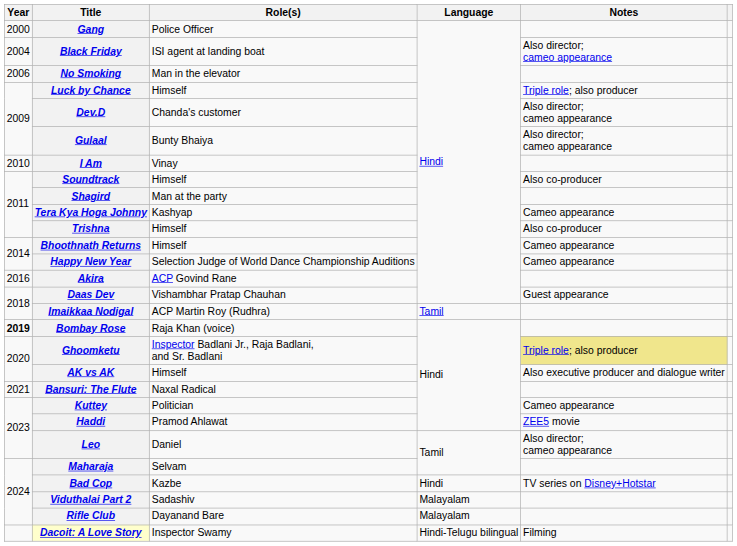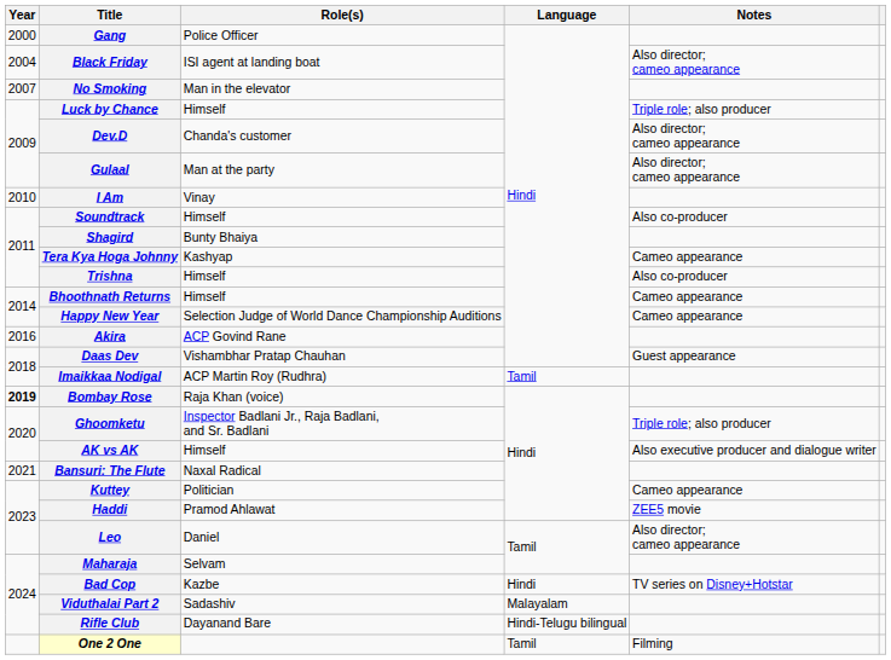No Smoking | Year: 2006 -> 2007
Gulaal | Role(s): Bunty Bhaiya -> Man at the party
Shagird | Role(s): Man at the party -> Bunty Bhaiya
Ghoomketu | Notes: khaki background -> no background
Rifle Club | Language: Malayalam -> Hindi-Telugu bilingual
+ row: One 2 One | Tamil | Filming
- row: Dacoit: A Love Story | Inspector Swamy | Hindi-Telugu bilingual | Filming
